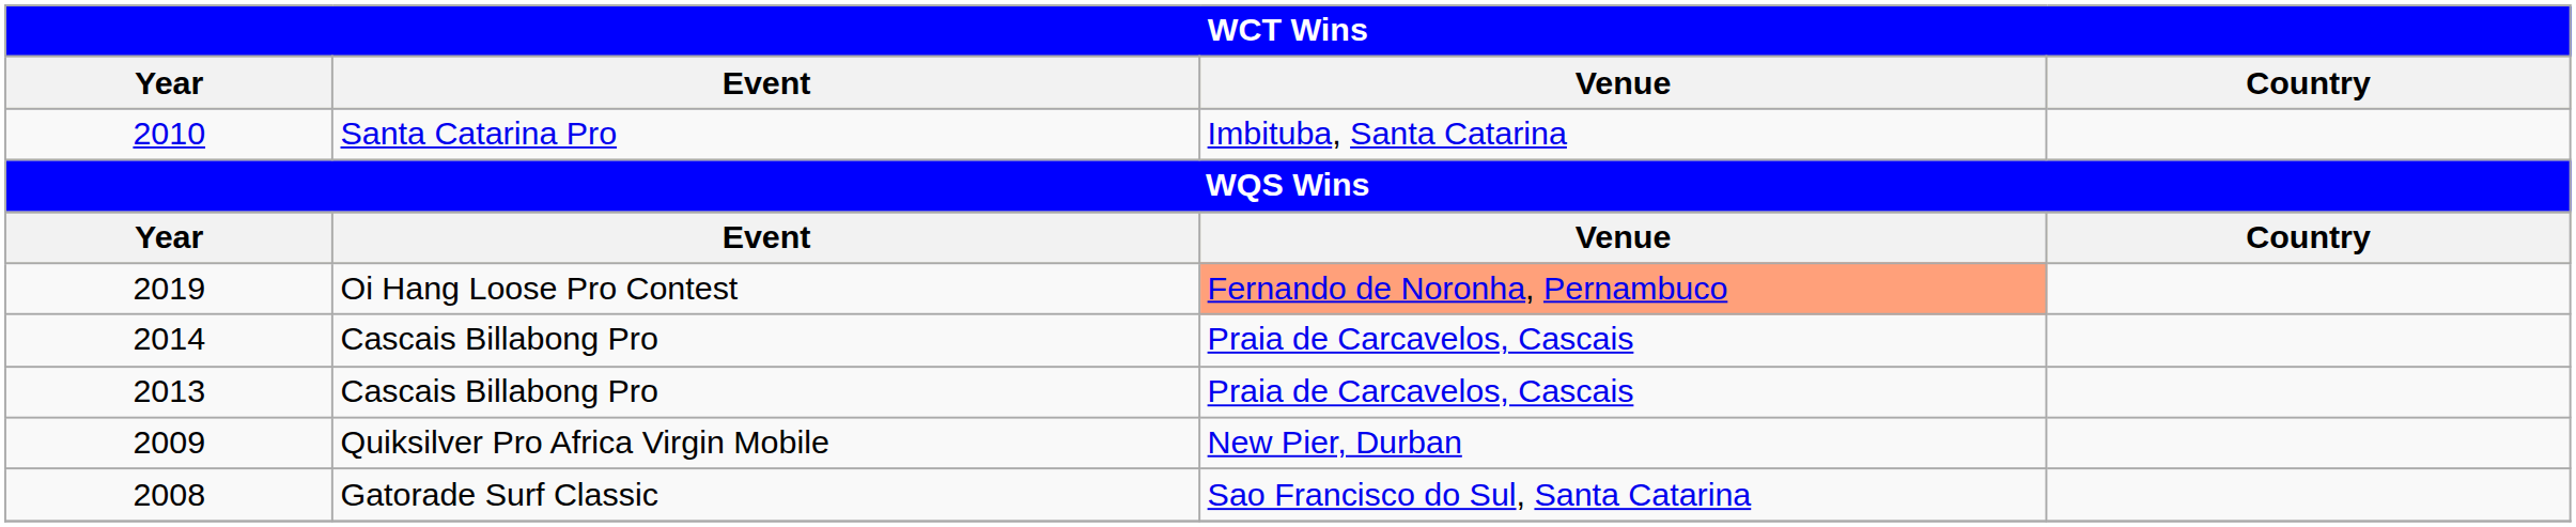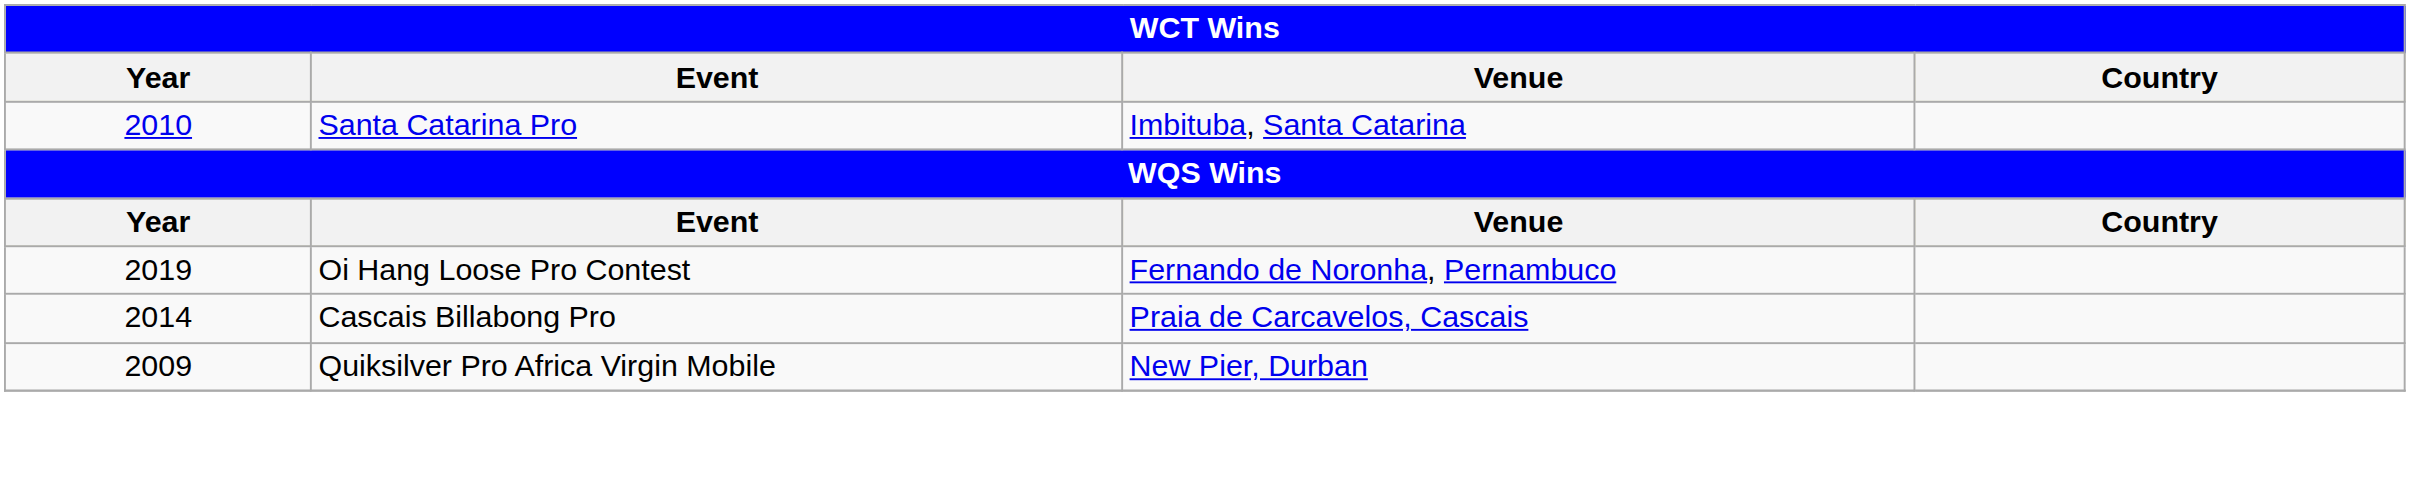2019 | Venue: lightsalmon background -> no background
- row: 2013 | Cascais Billabong Pro | Praia de Carcavelos, Cascais
- row: 2008 | Gatorade Surf Classic | Sao Francisco do Sul, Santa Catarina
